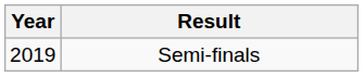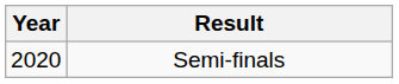Semi-finals | Year: 2019 -> 2020
